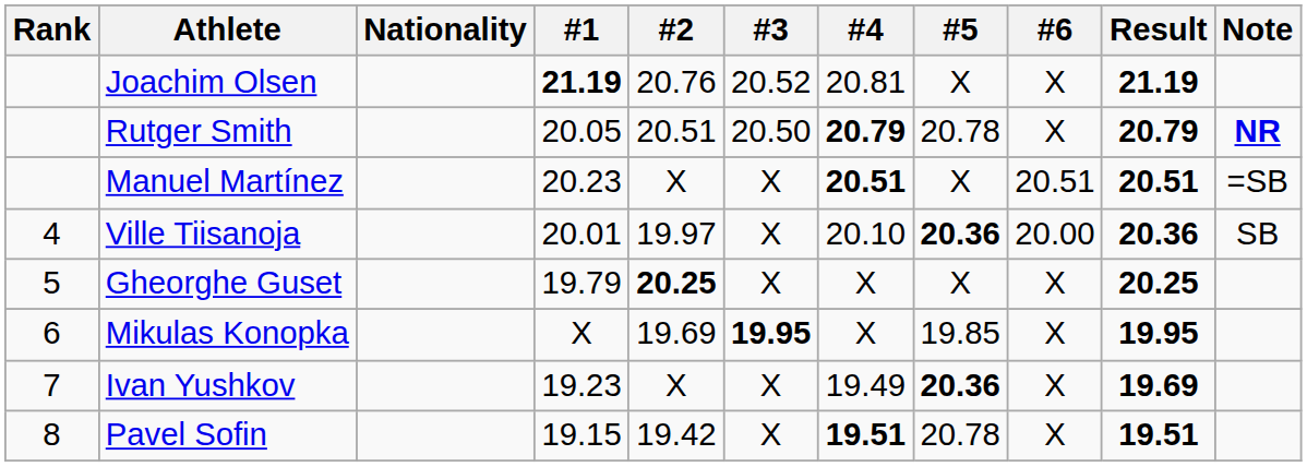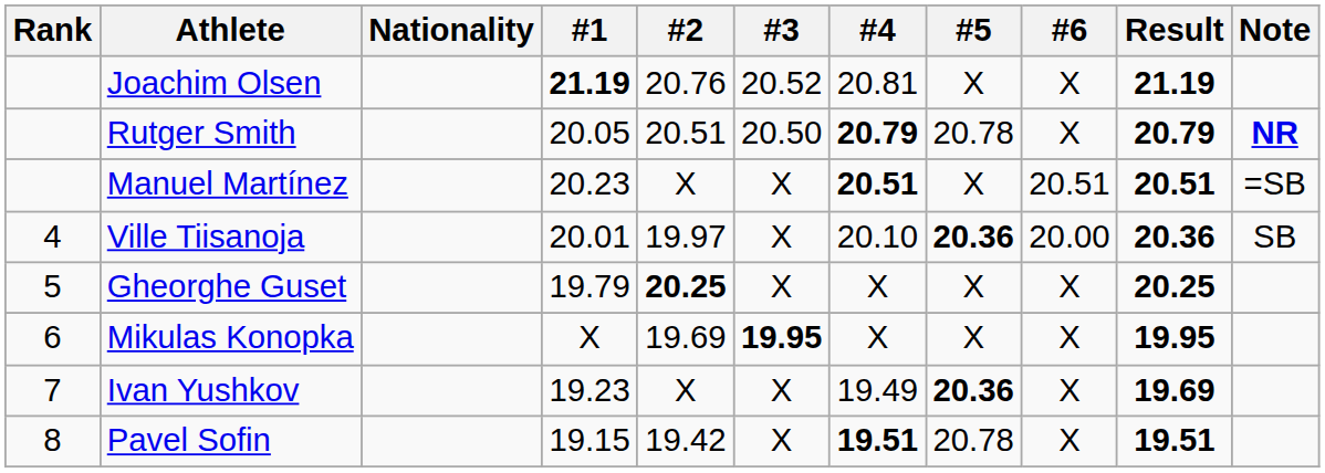Mikulas Konopka | #5: 19.85 -> X
